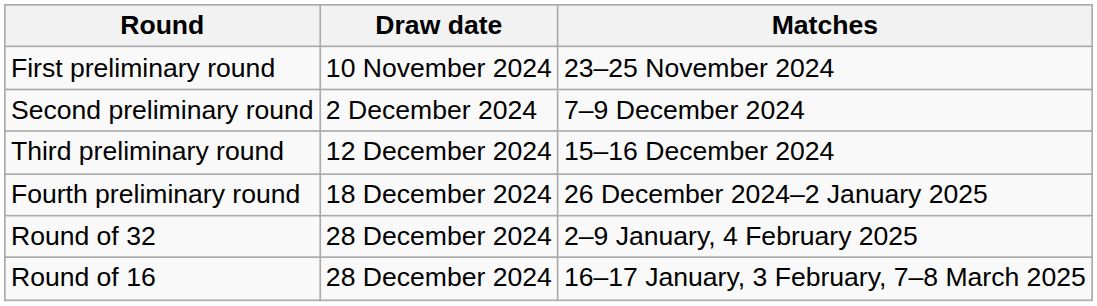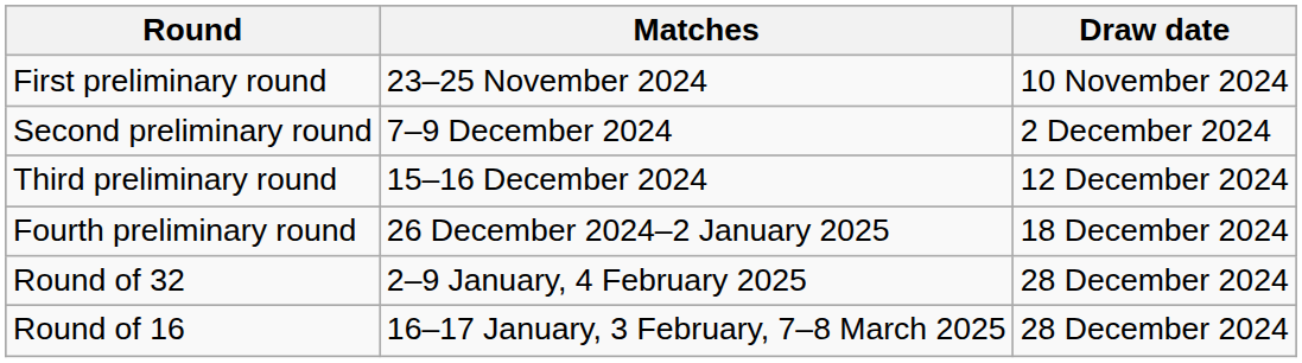columns swapped: Draw date <-> Matches
